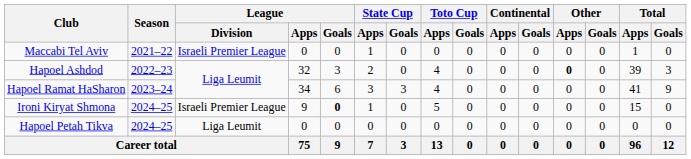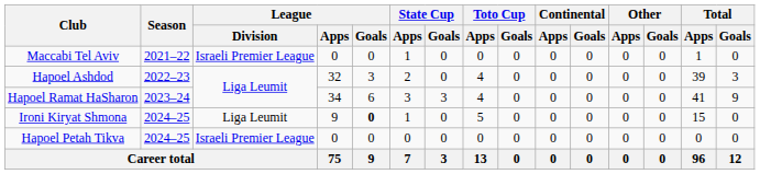Hapoel Ashdod | Other / Apps: bold -> normal
Ironi Kiryat Shmona | League / Division: Israeli Premier League -> Liga Leumit
Hapoel Petah Tikva | League / Division: Liga Leumit -> Israeli Premier League
